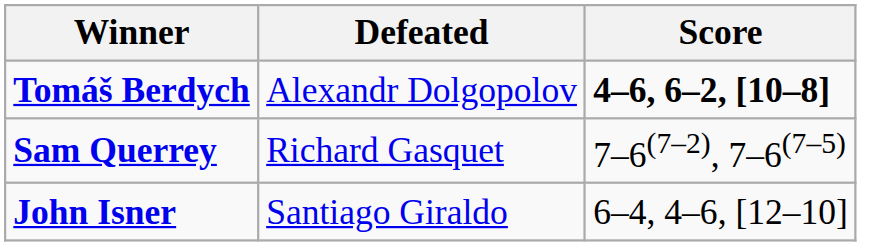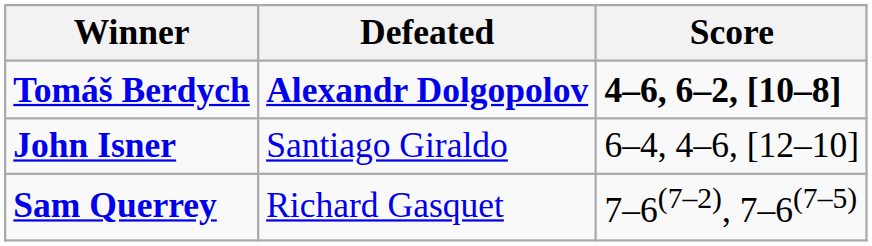Tomáš Berdych | Defeated: normal -> bold
rows swapped: Sam Querrey <-> John Isner
